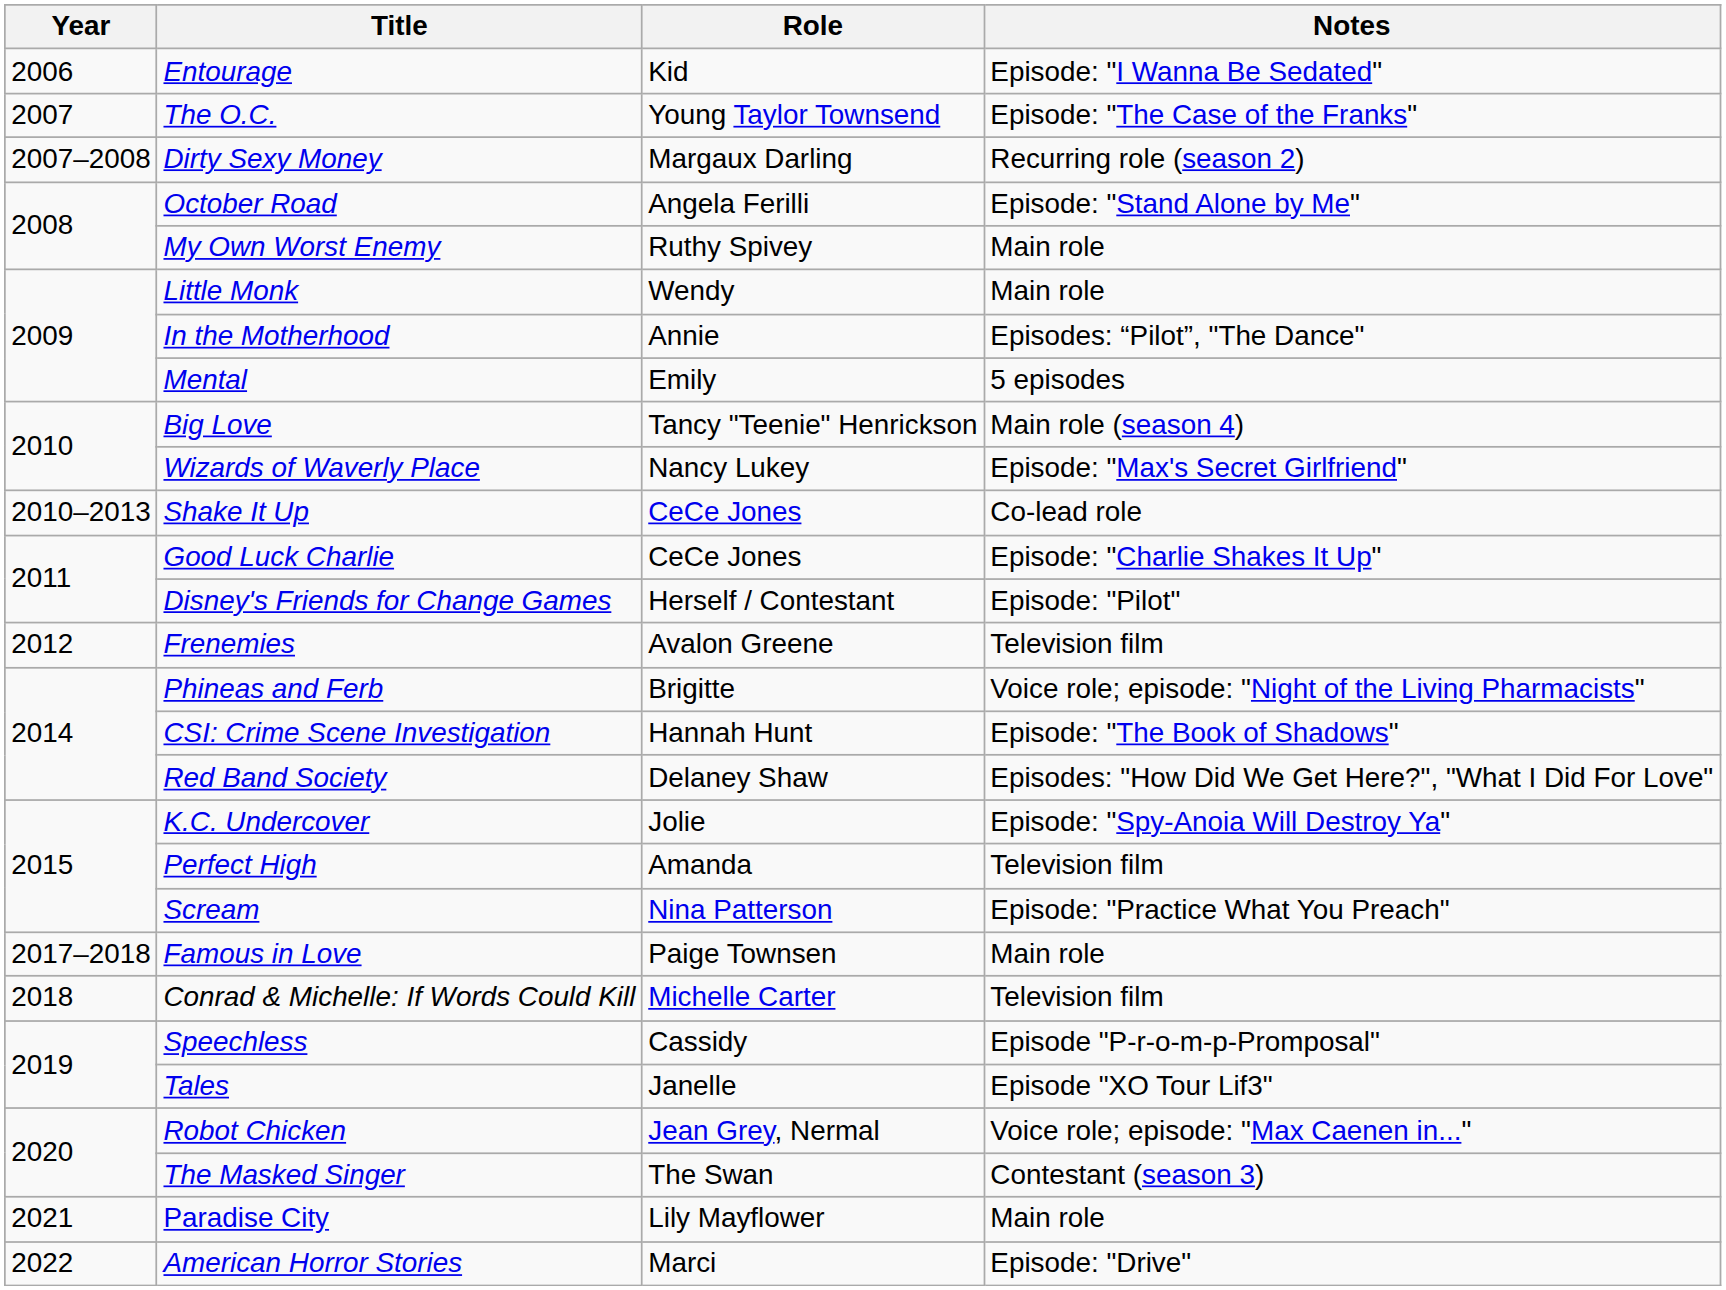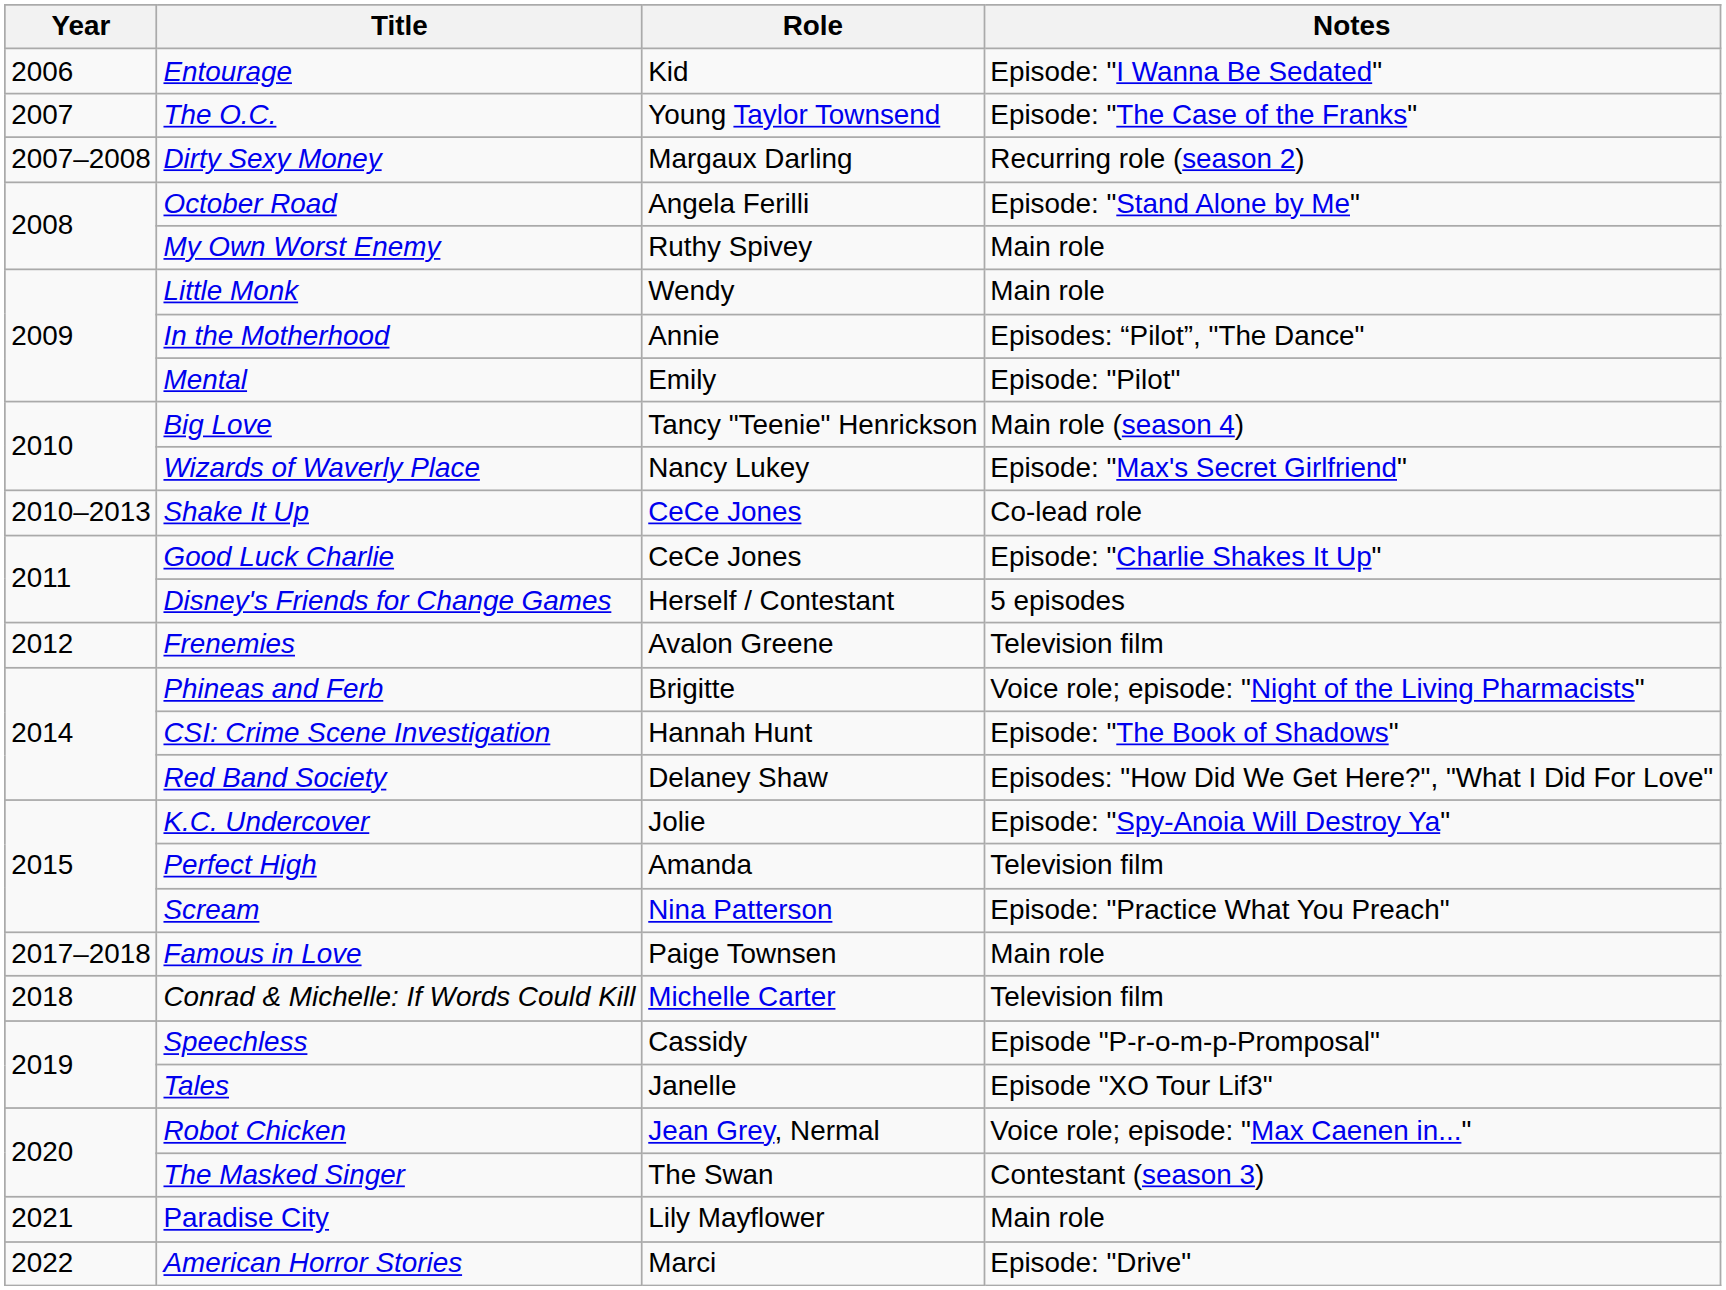Mental | Notes: 5 episodes -> Episode: "Pilot"
Disney's Friends for Change Games | Notes: Episode: "Pilot" -> 5 episodes
